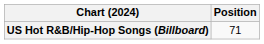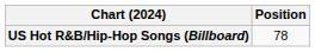US Hot R&B/Hip-Hop Songs (Billboard) | Position: 71 -> 78
